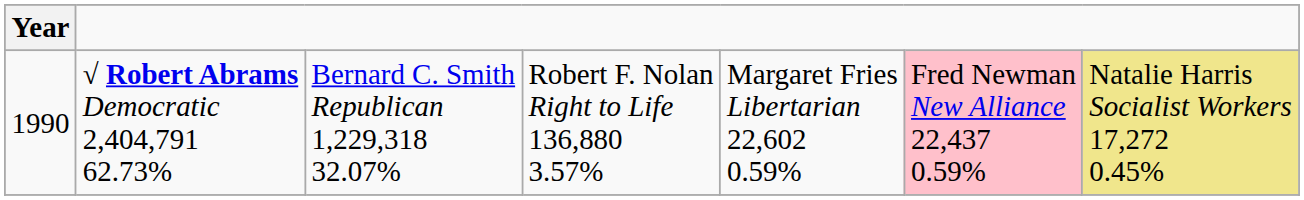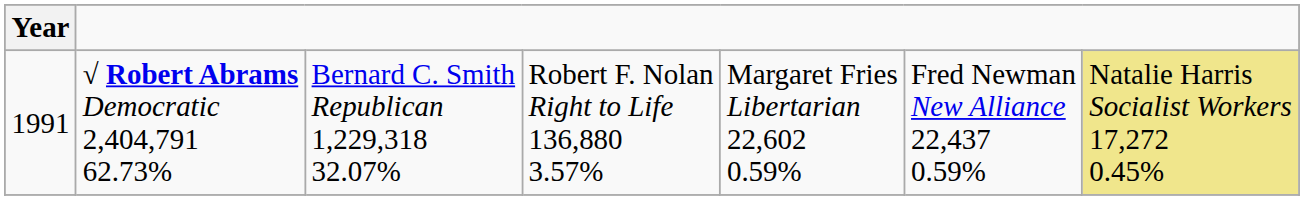√ Robert Abrams Democratic 2,404,791 62.73% | Year: 1990 -> 1991
√ Robert Abrams Democratic 2,404,791 62.73% | column 6: pink background -> no background
